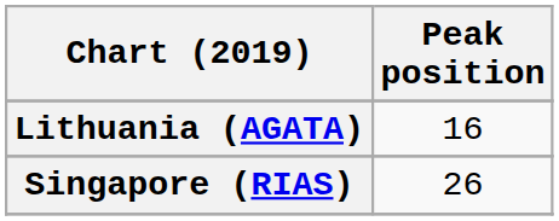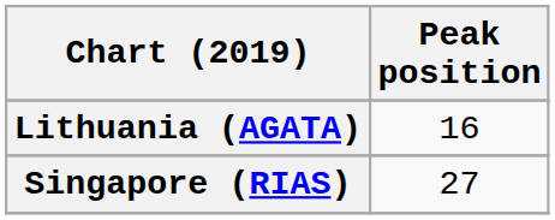Singapore (RIAS) | Peak position: 26 -> 27
